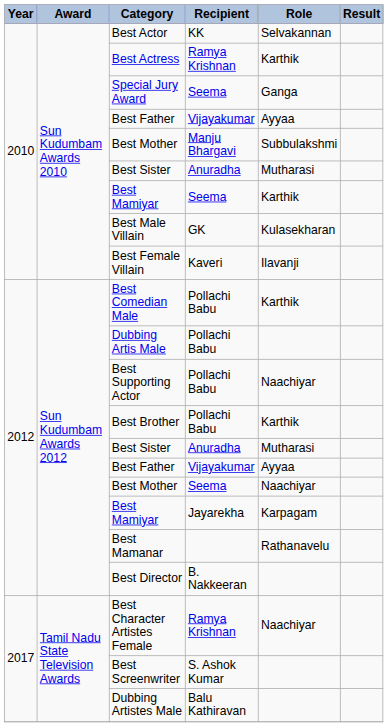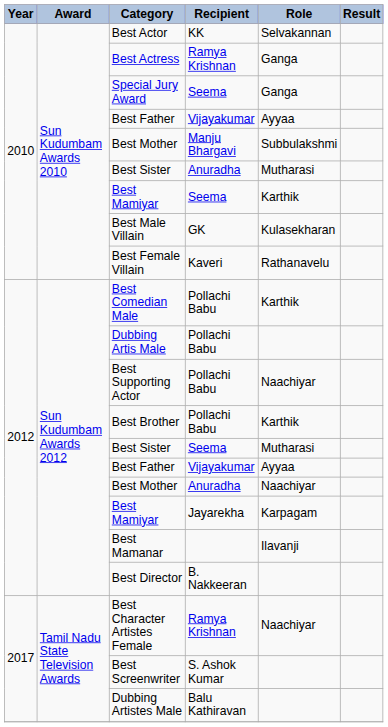Best Actress | Role: Karthik -> Ganga
Best Female Villain | Role: Ilavanji -> Rathanavelu
2012 / Best Sister | Recipient: Anuradha -> Seema
2012 / Best Mother | Recipient: Seema -> Anuradha
Best Mamanar | Role: Rathanavelu -> Ilavanji
